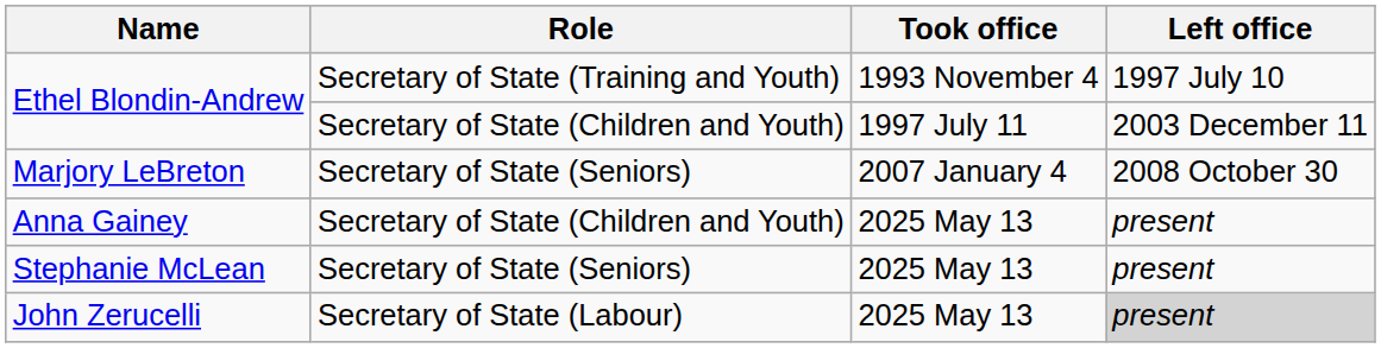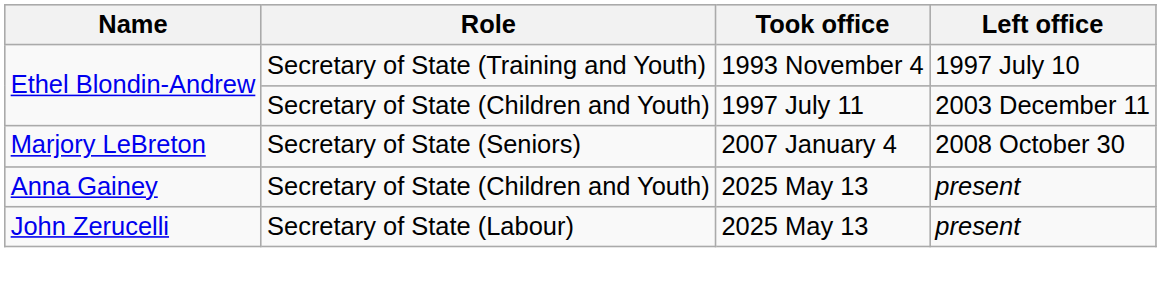- row: Stephanie McLean | Secretary of State (Seniors) | 2025 May 13 | present
John Zerucelli | Left office: lightgrey background -> no background
